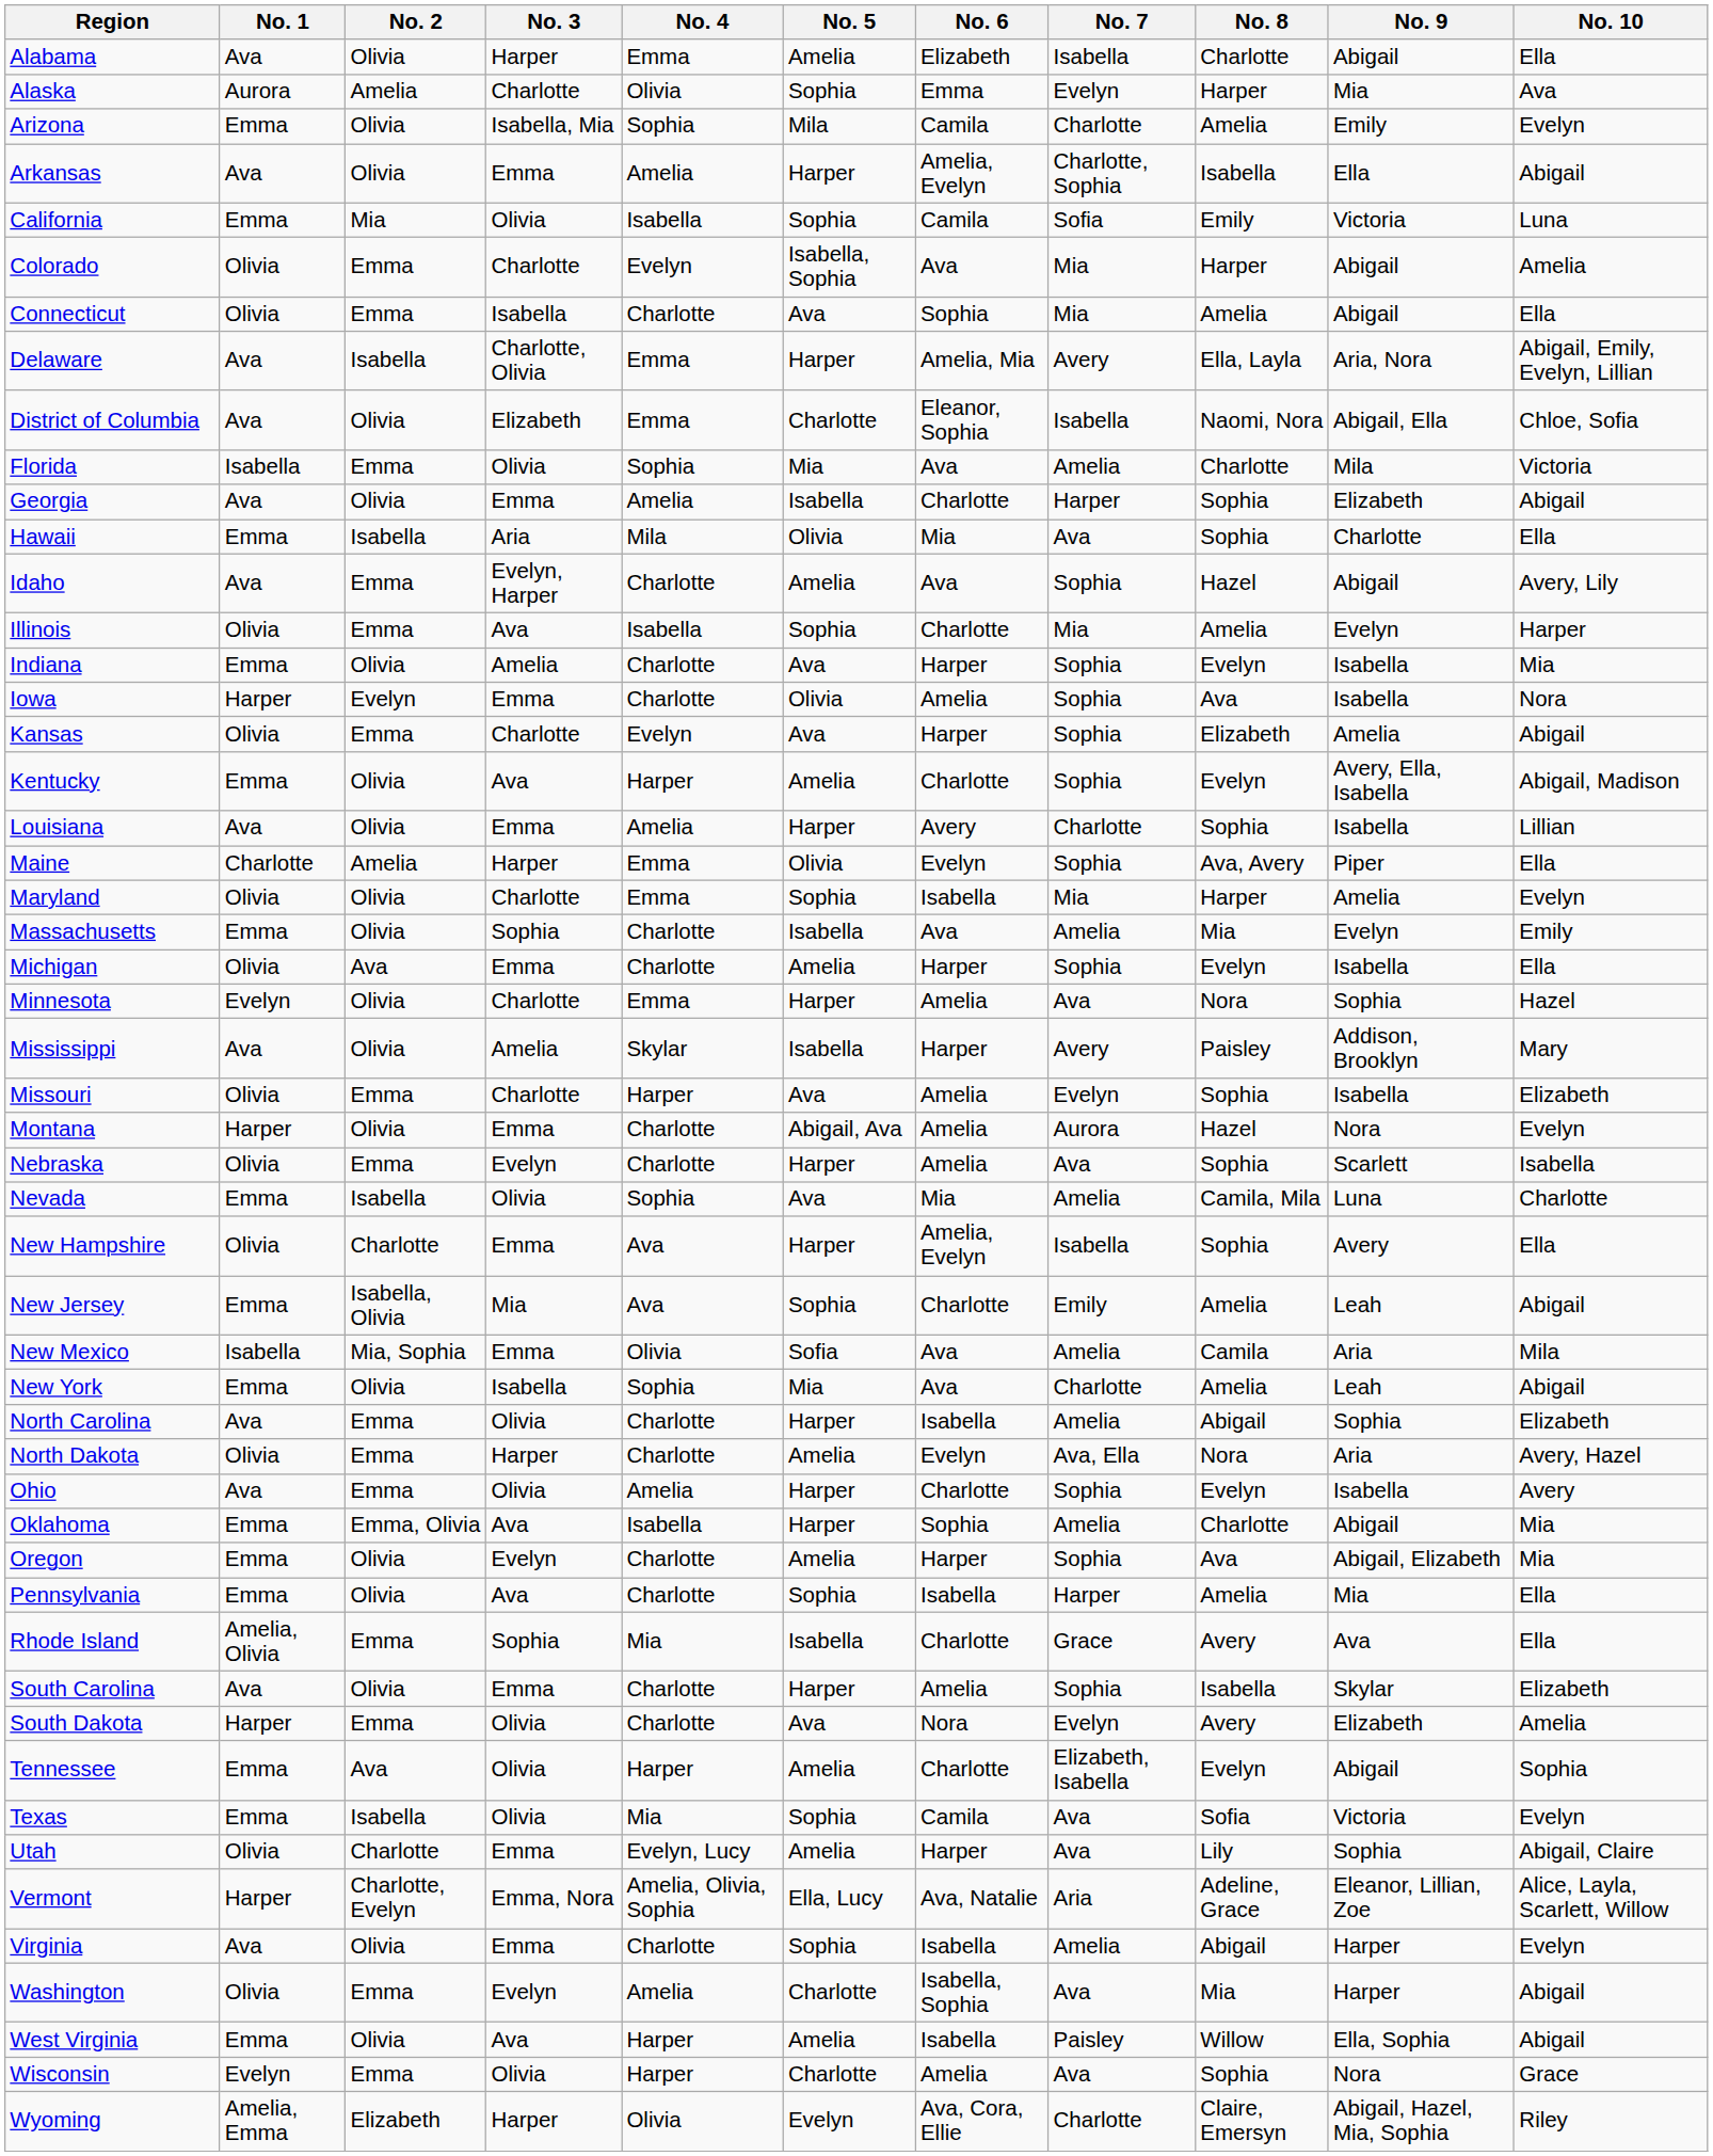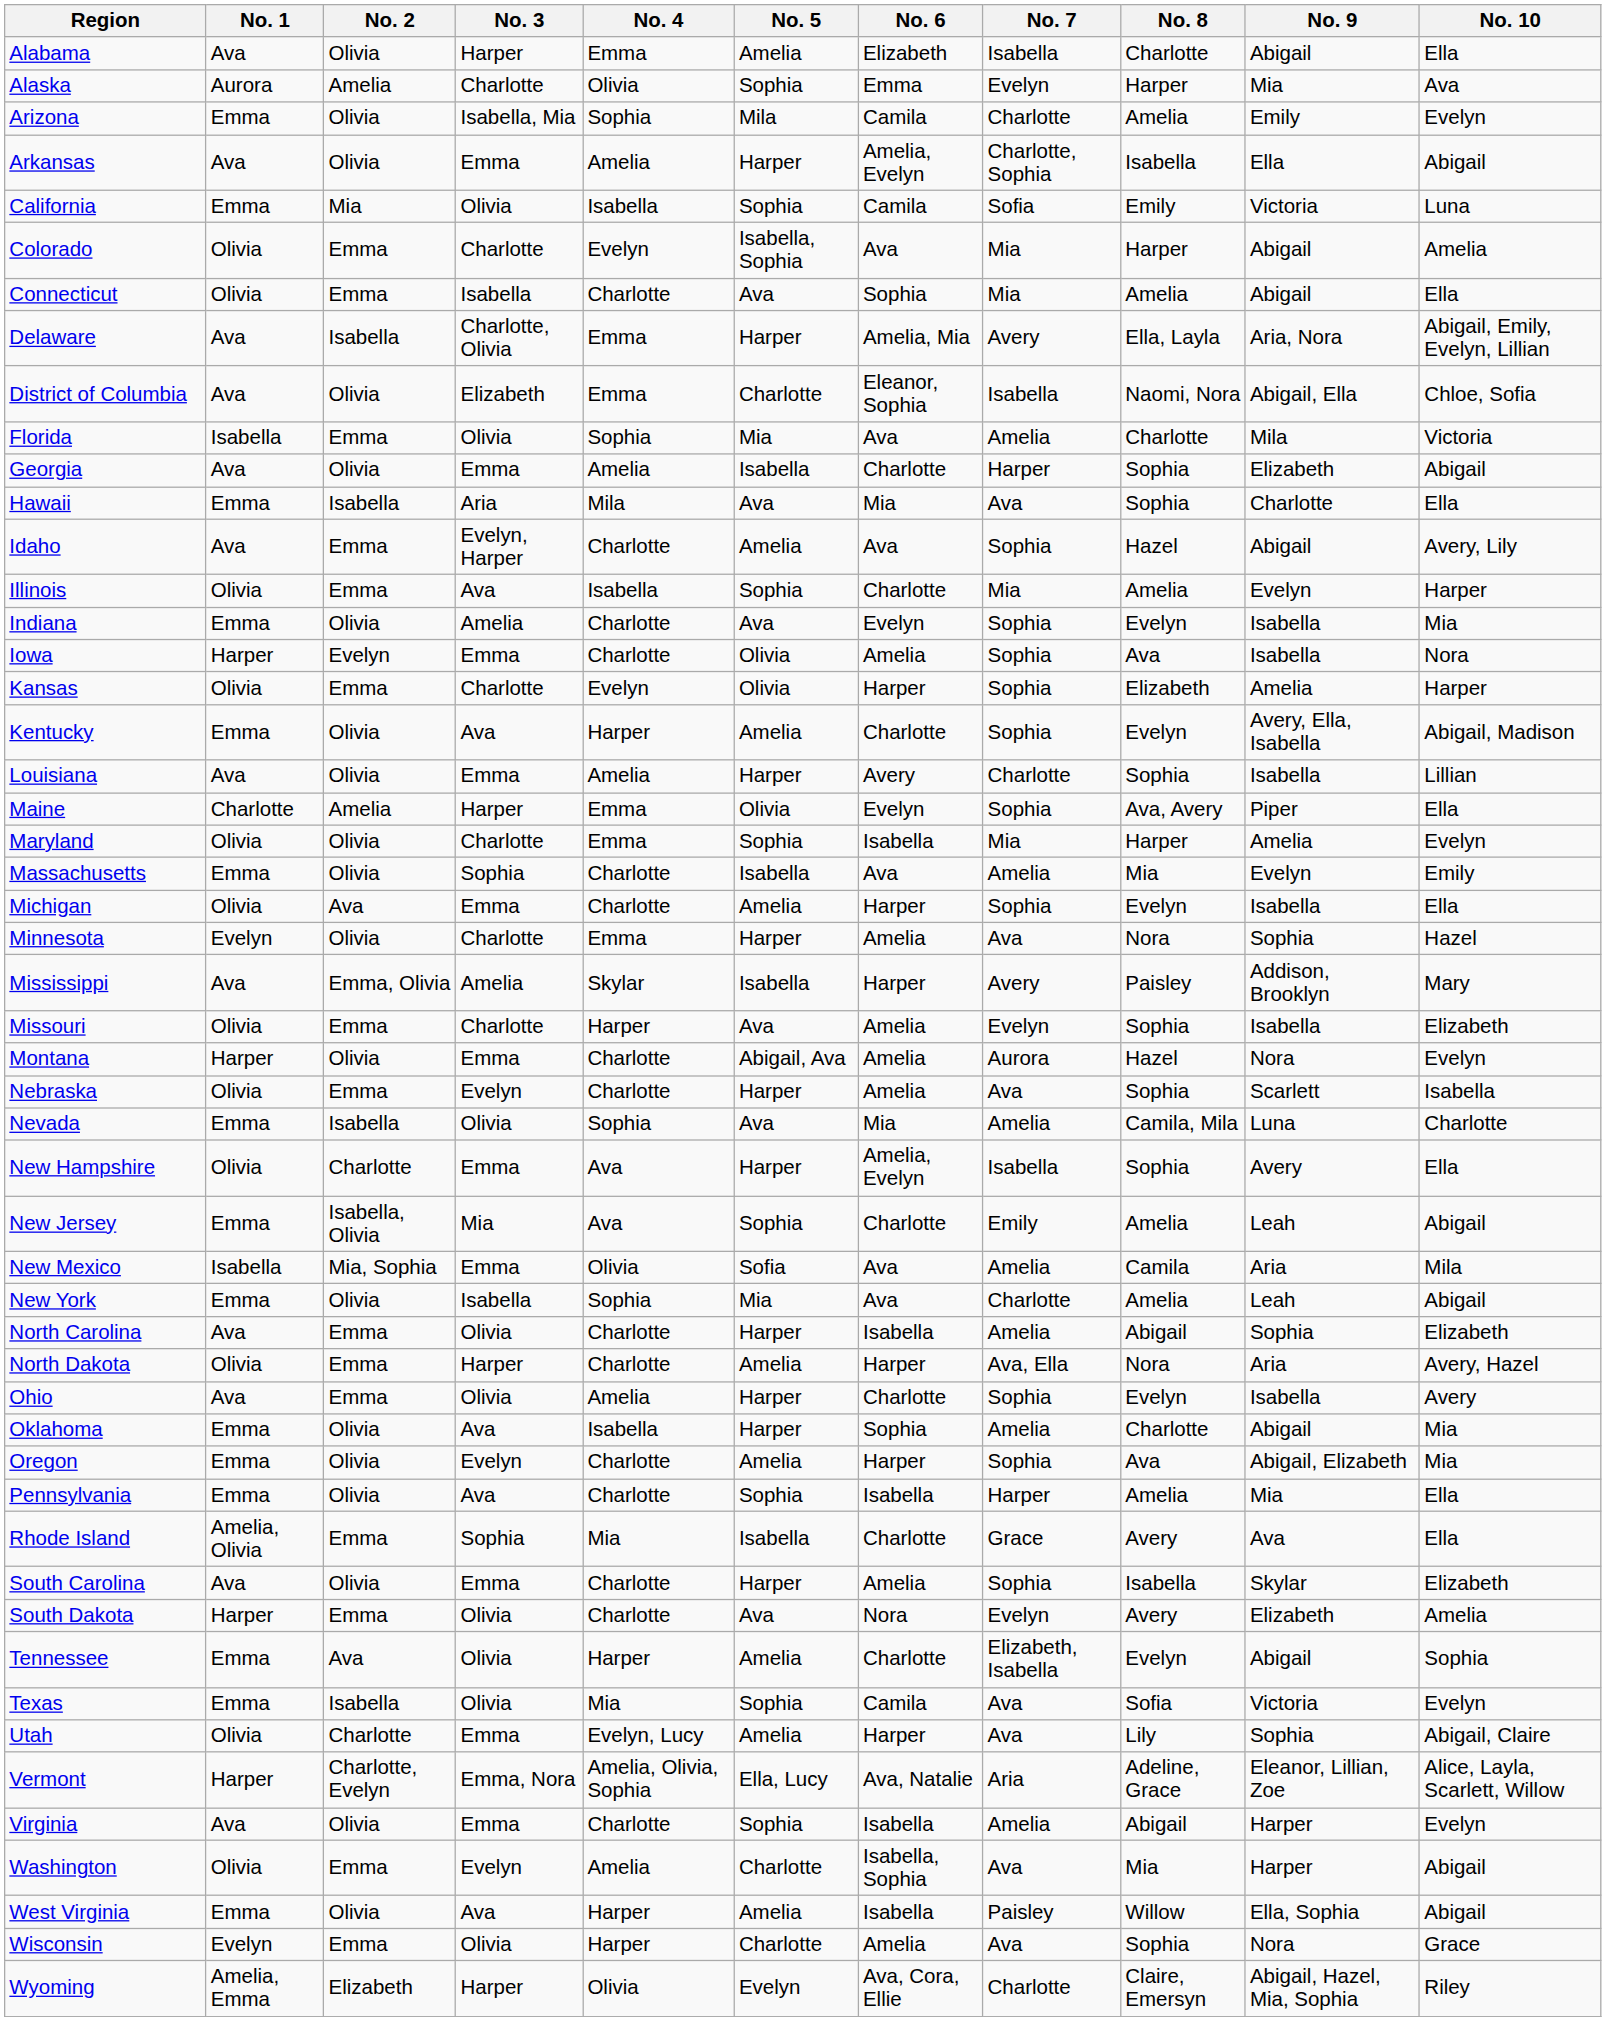Hawaii | No. 5: Olivia -> Ava
Indiana | No. 6: Harper -> Evelyn
Kansas | No. 5: Ava -> Olivia
Kansas | No. 10: Abigail -> Harper
Mississippi | No. 2: Olivia -> Emma, Olivia
North Dakota | No. 6: Evelyn -> Harper
Oklahoma | No. 2: Emma, Olivia -> Olivia
